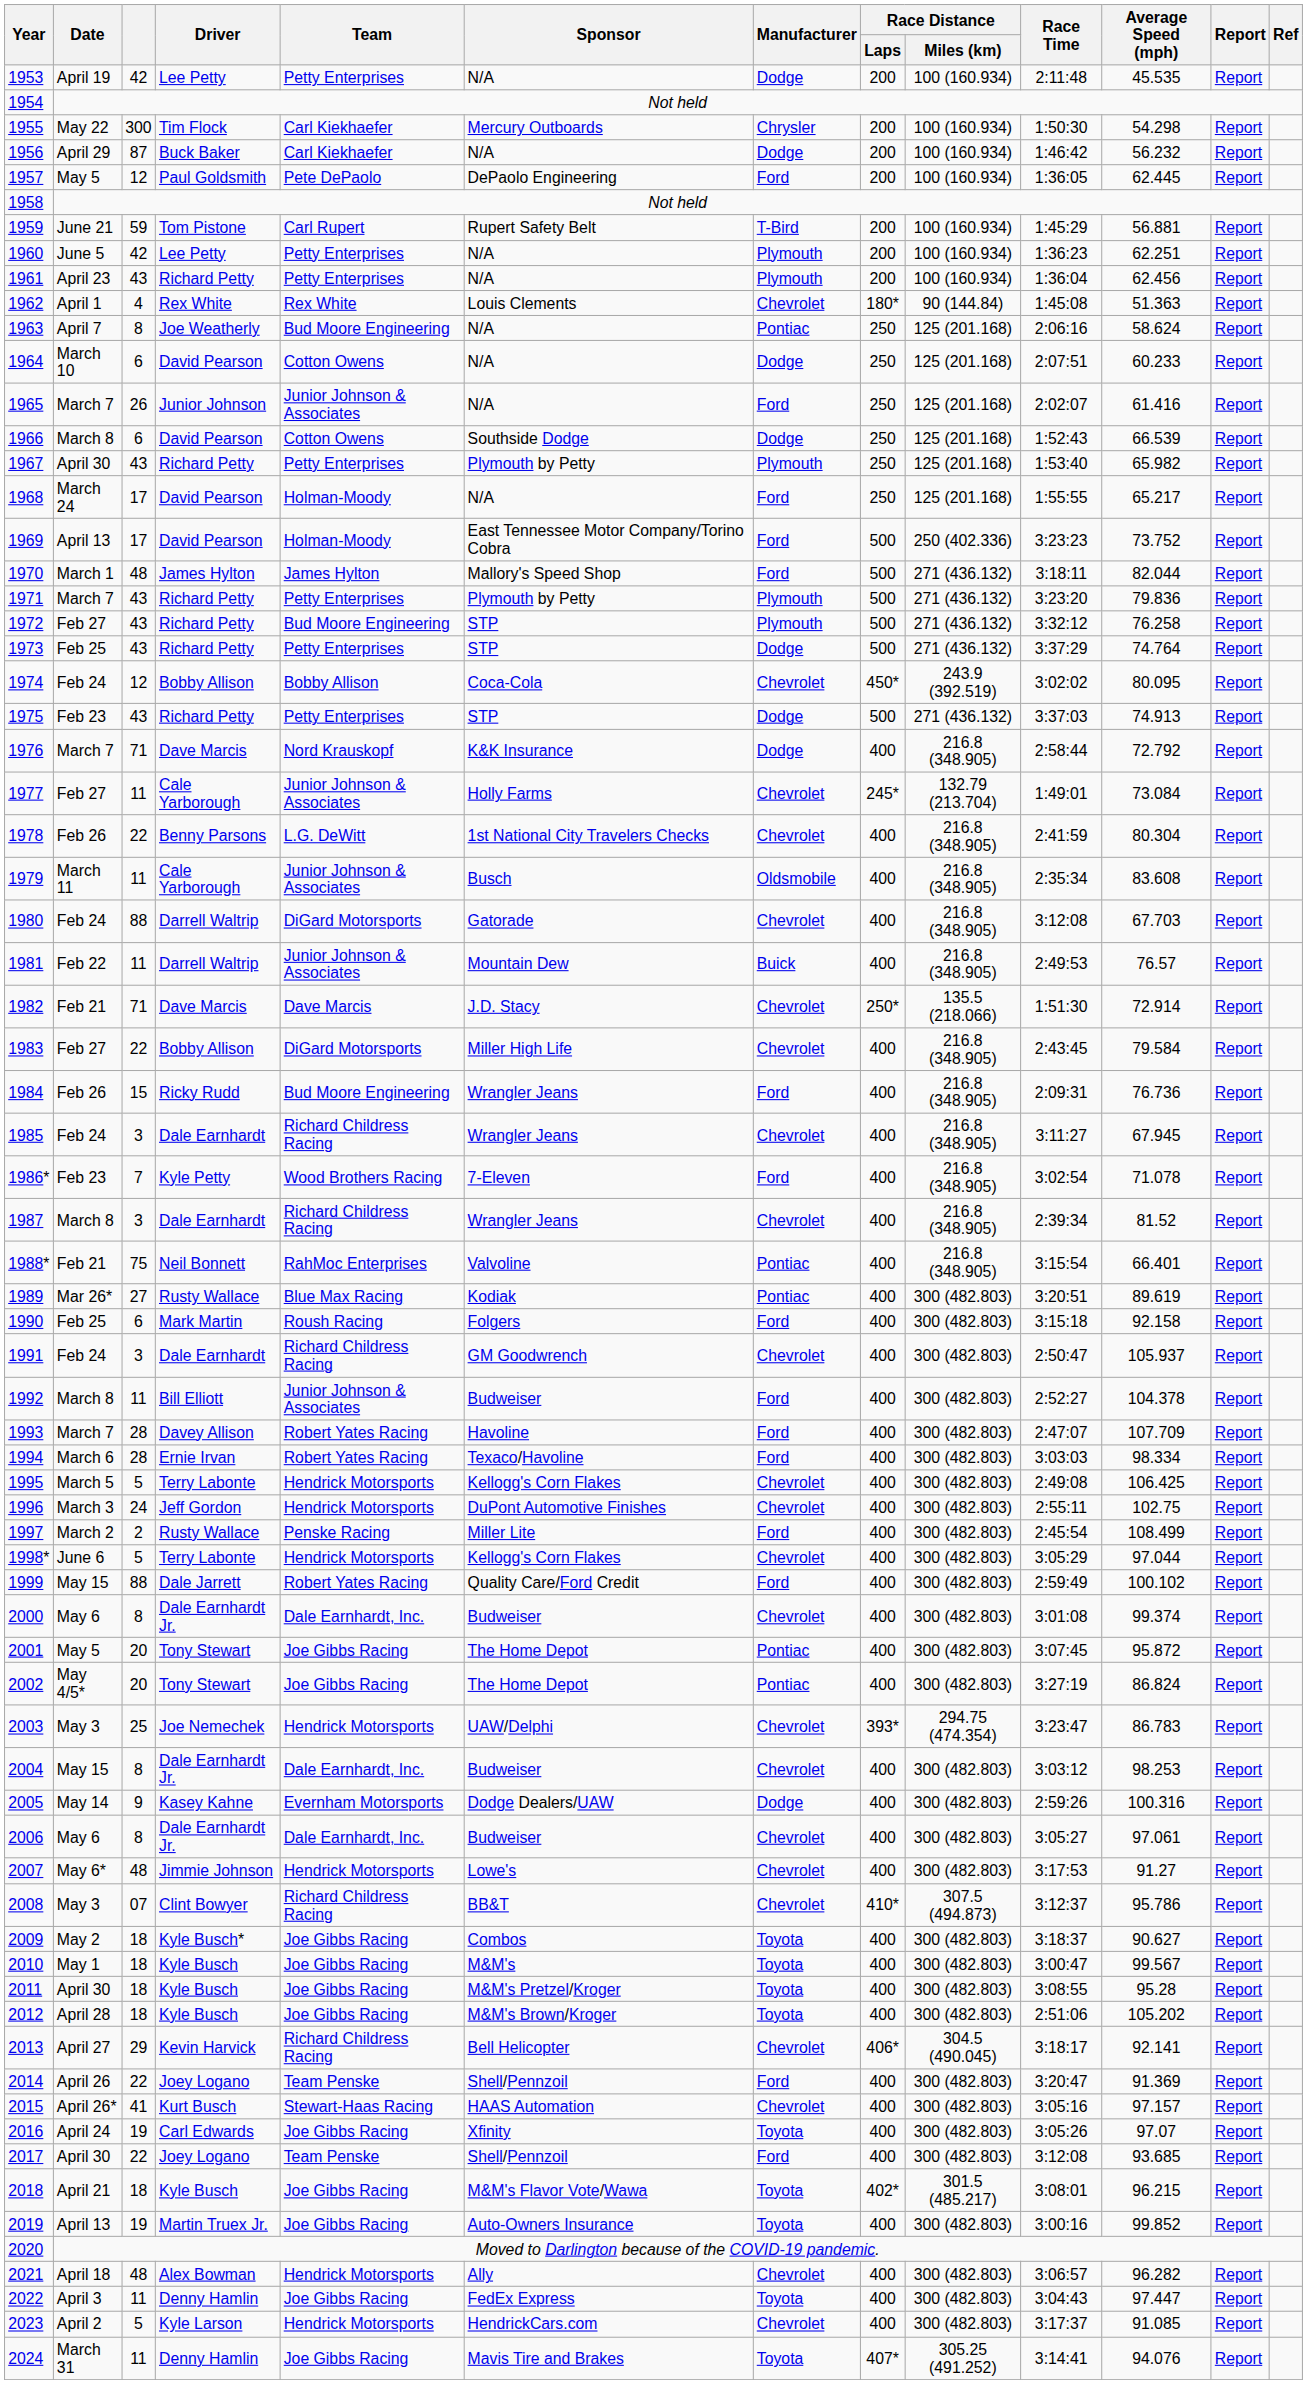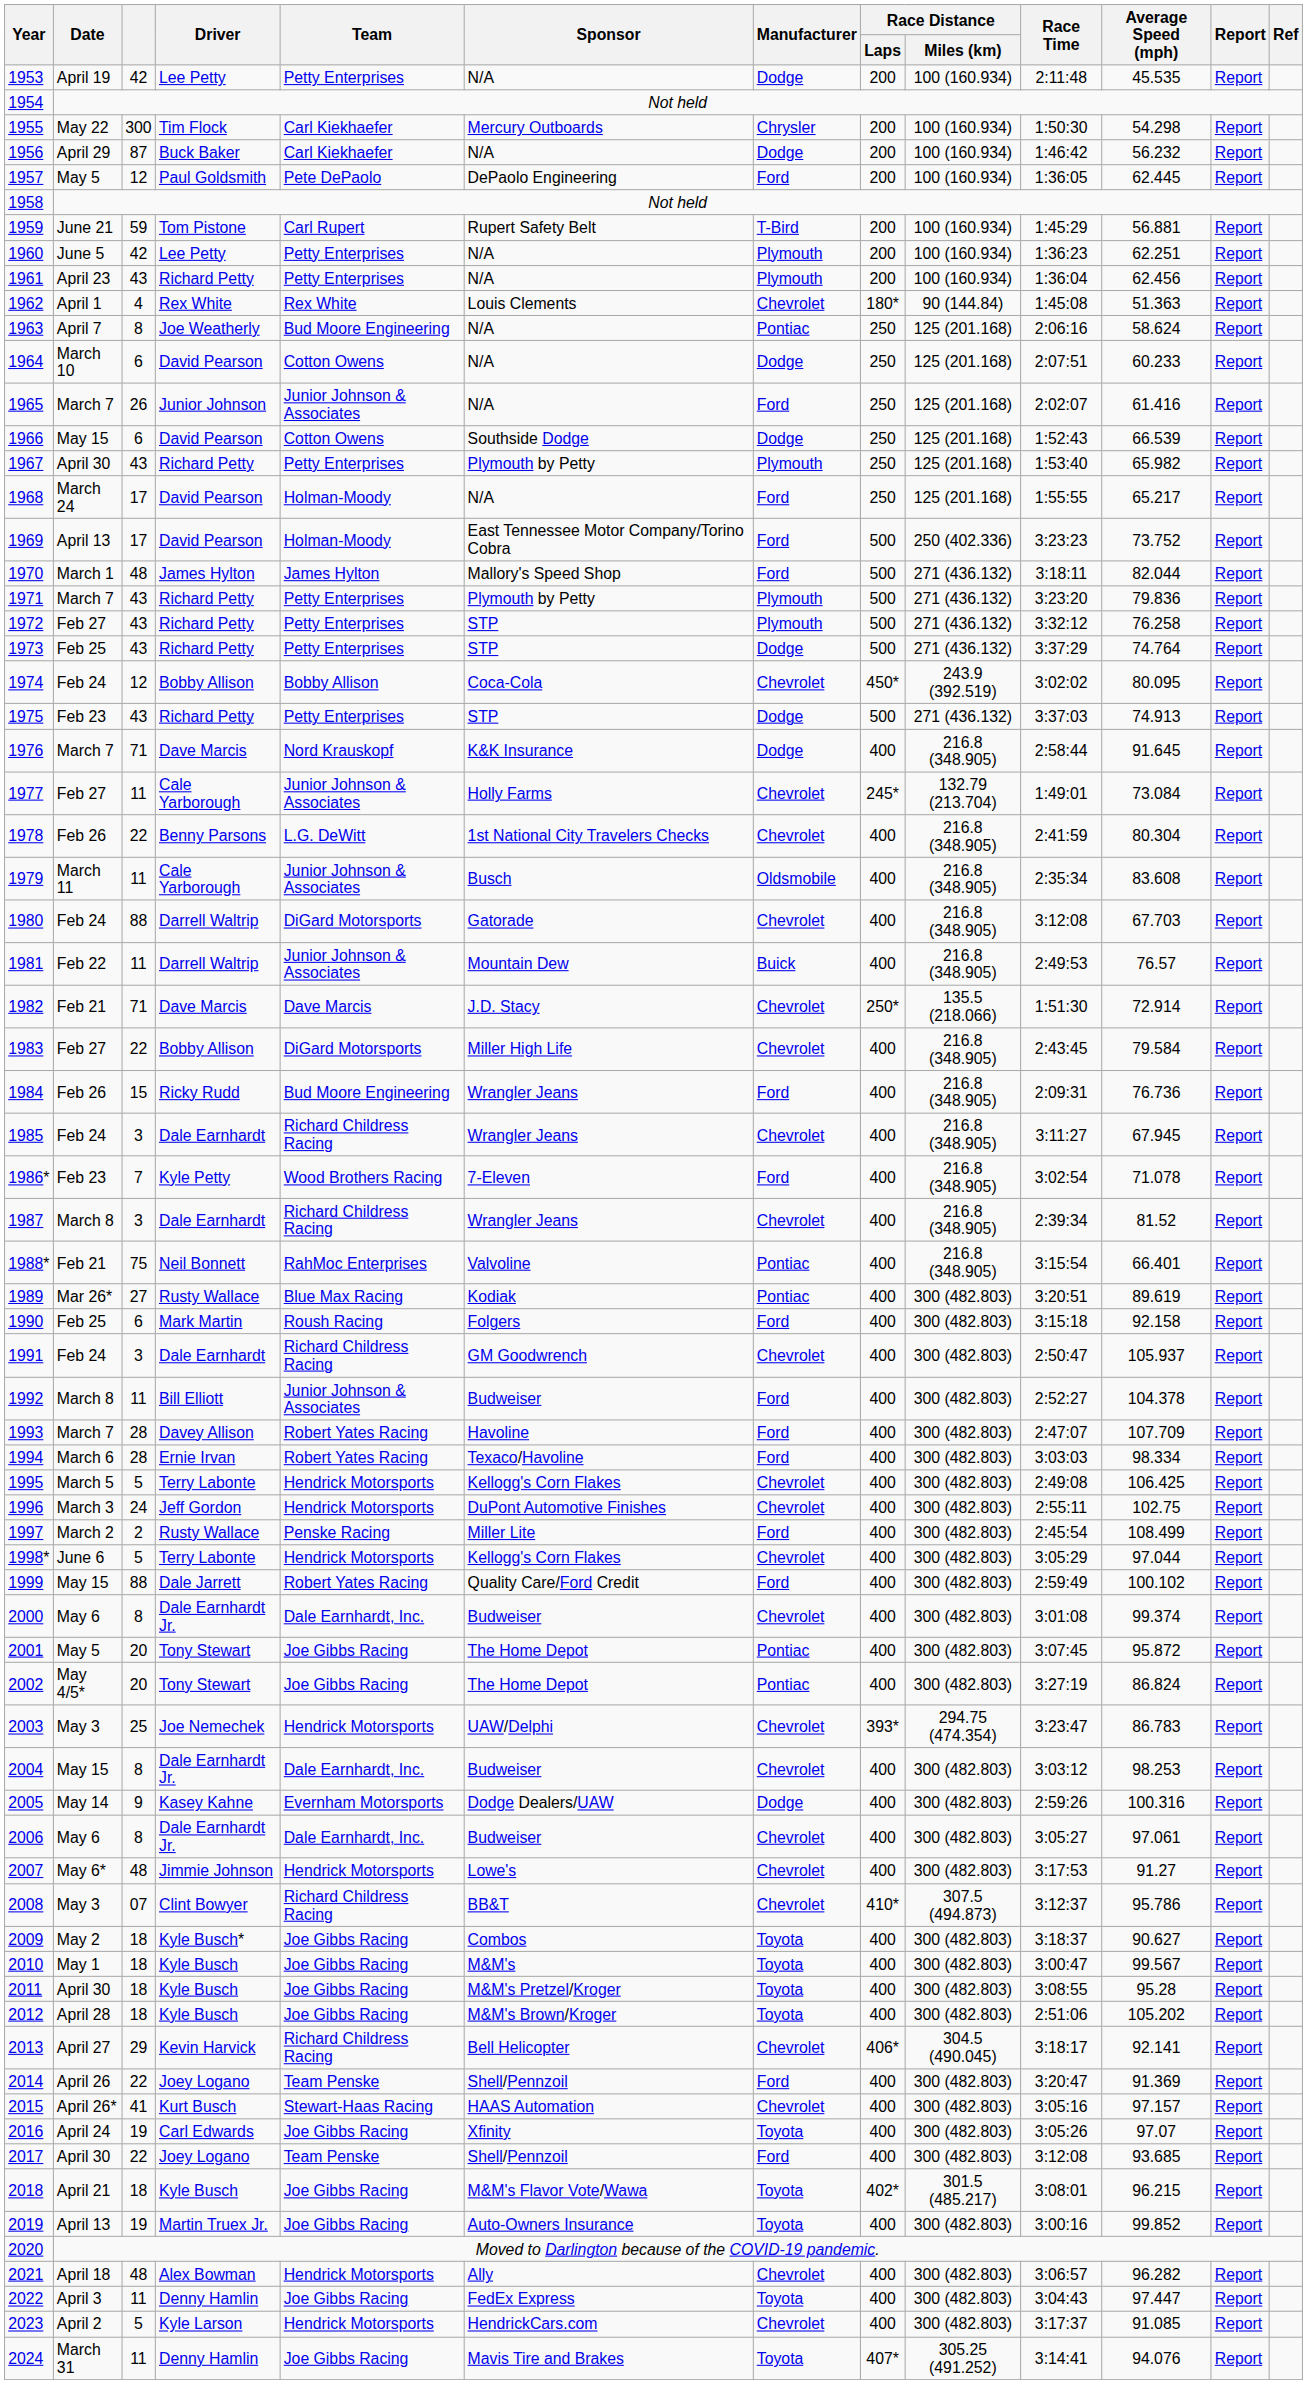1966 | Date: March 8 -> May 15
1972 | Team: Bud Moore Engineering -> Petty Enterprises
1976 | Average Speed (mph): 72.792 -> 91.645
